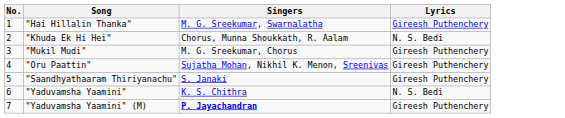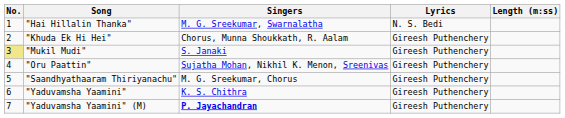+ column: Length (m:ss)
"Hai Hillalin Thanka" | Lyrics: Gireesh Puthenchery -> N. S. Bedi
"Khuda Ek Hi Hei" | Lyrics: N. S. Bedi -> Gireesh Puthenchery
"Mukil Mudi" | No.: no background -> khaki background
"Mukil Mudi" | Singers: M. G. Sreekumar, Chorus -> S. Janaki
"Saandhyathaaram Thiriyanachu" | Singers: S. Janaki -> M. G. Sreekumar, Chorus
"Yaduvamsha Yaamini" | Lyrics: N. S. Bedi -> Gireesh Puthenchery
